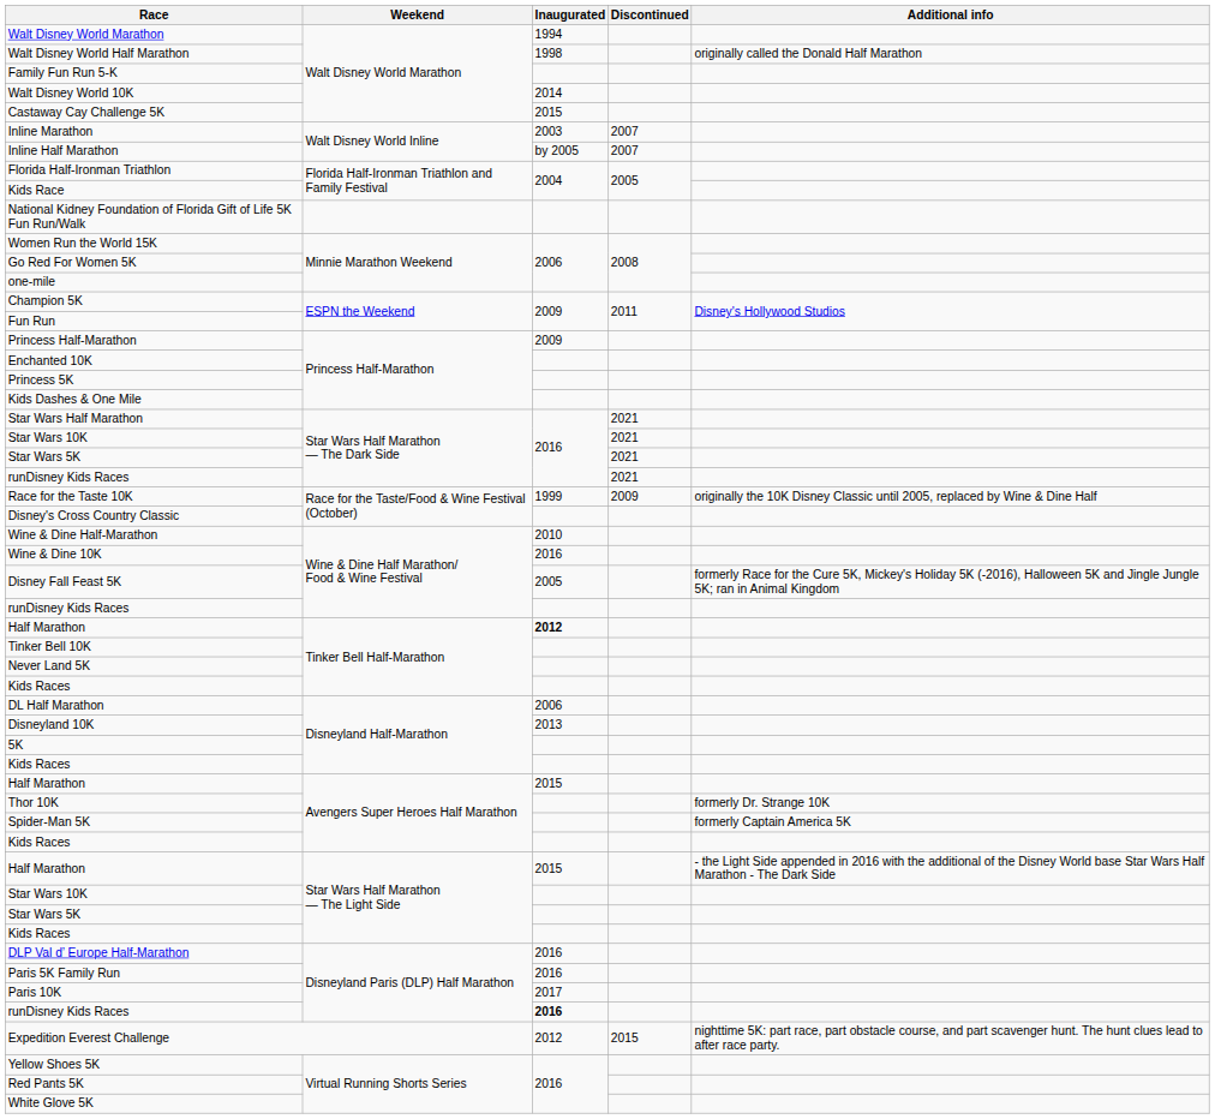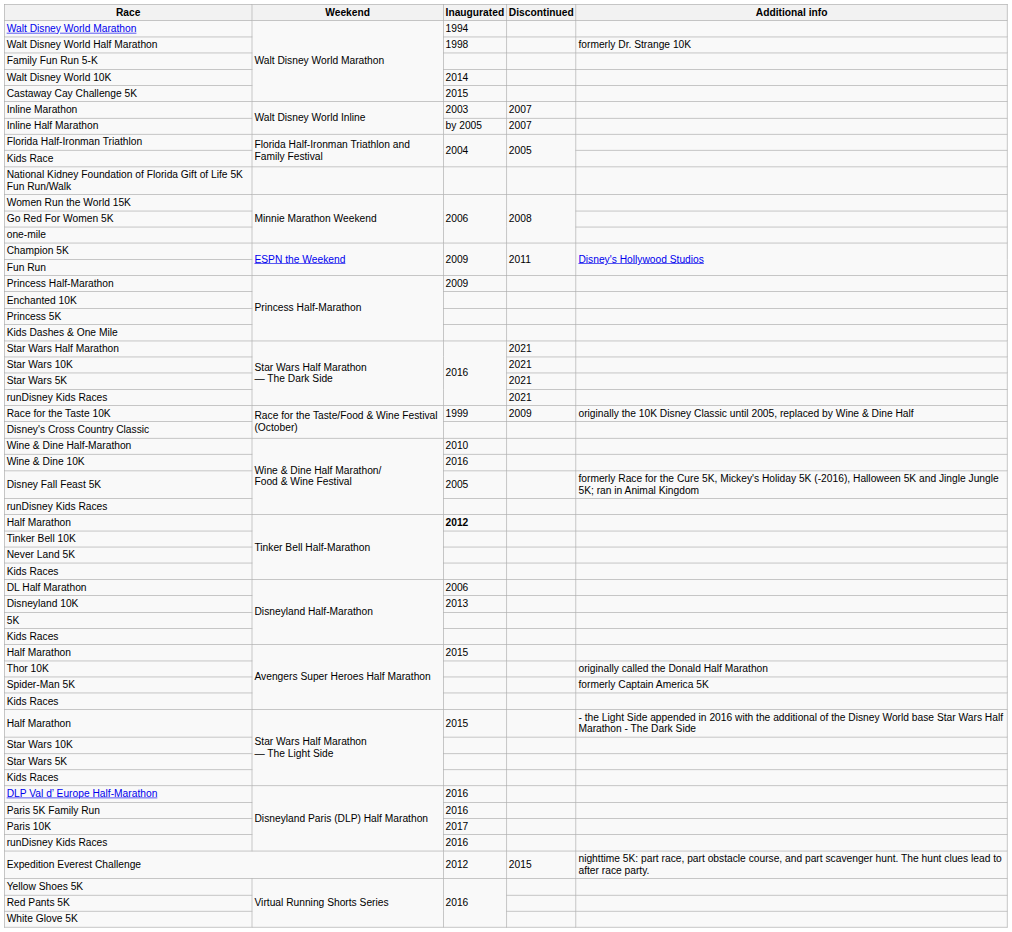Walt Disney World Half Marathon | Additional info: originally called the Donald Half Marathon -> formerly Dr. Strange 10K
Thor 10K | Additional info: formerly Dr. Strange 10K -> originally called the Donald Half Marathon
runDisney Kids Races / Disneyland Paris (DLP) Half Marathon | Inaugurated: bold -> normal
